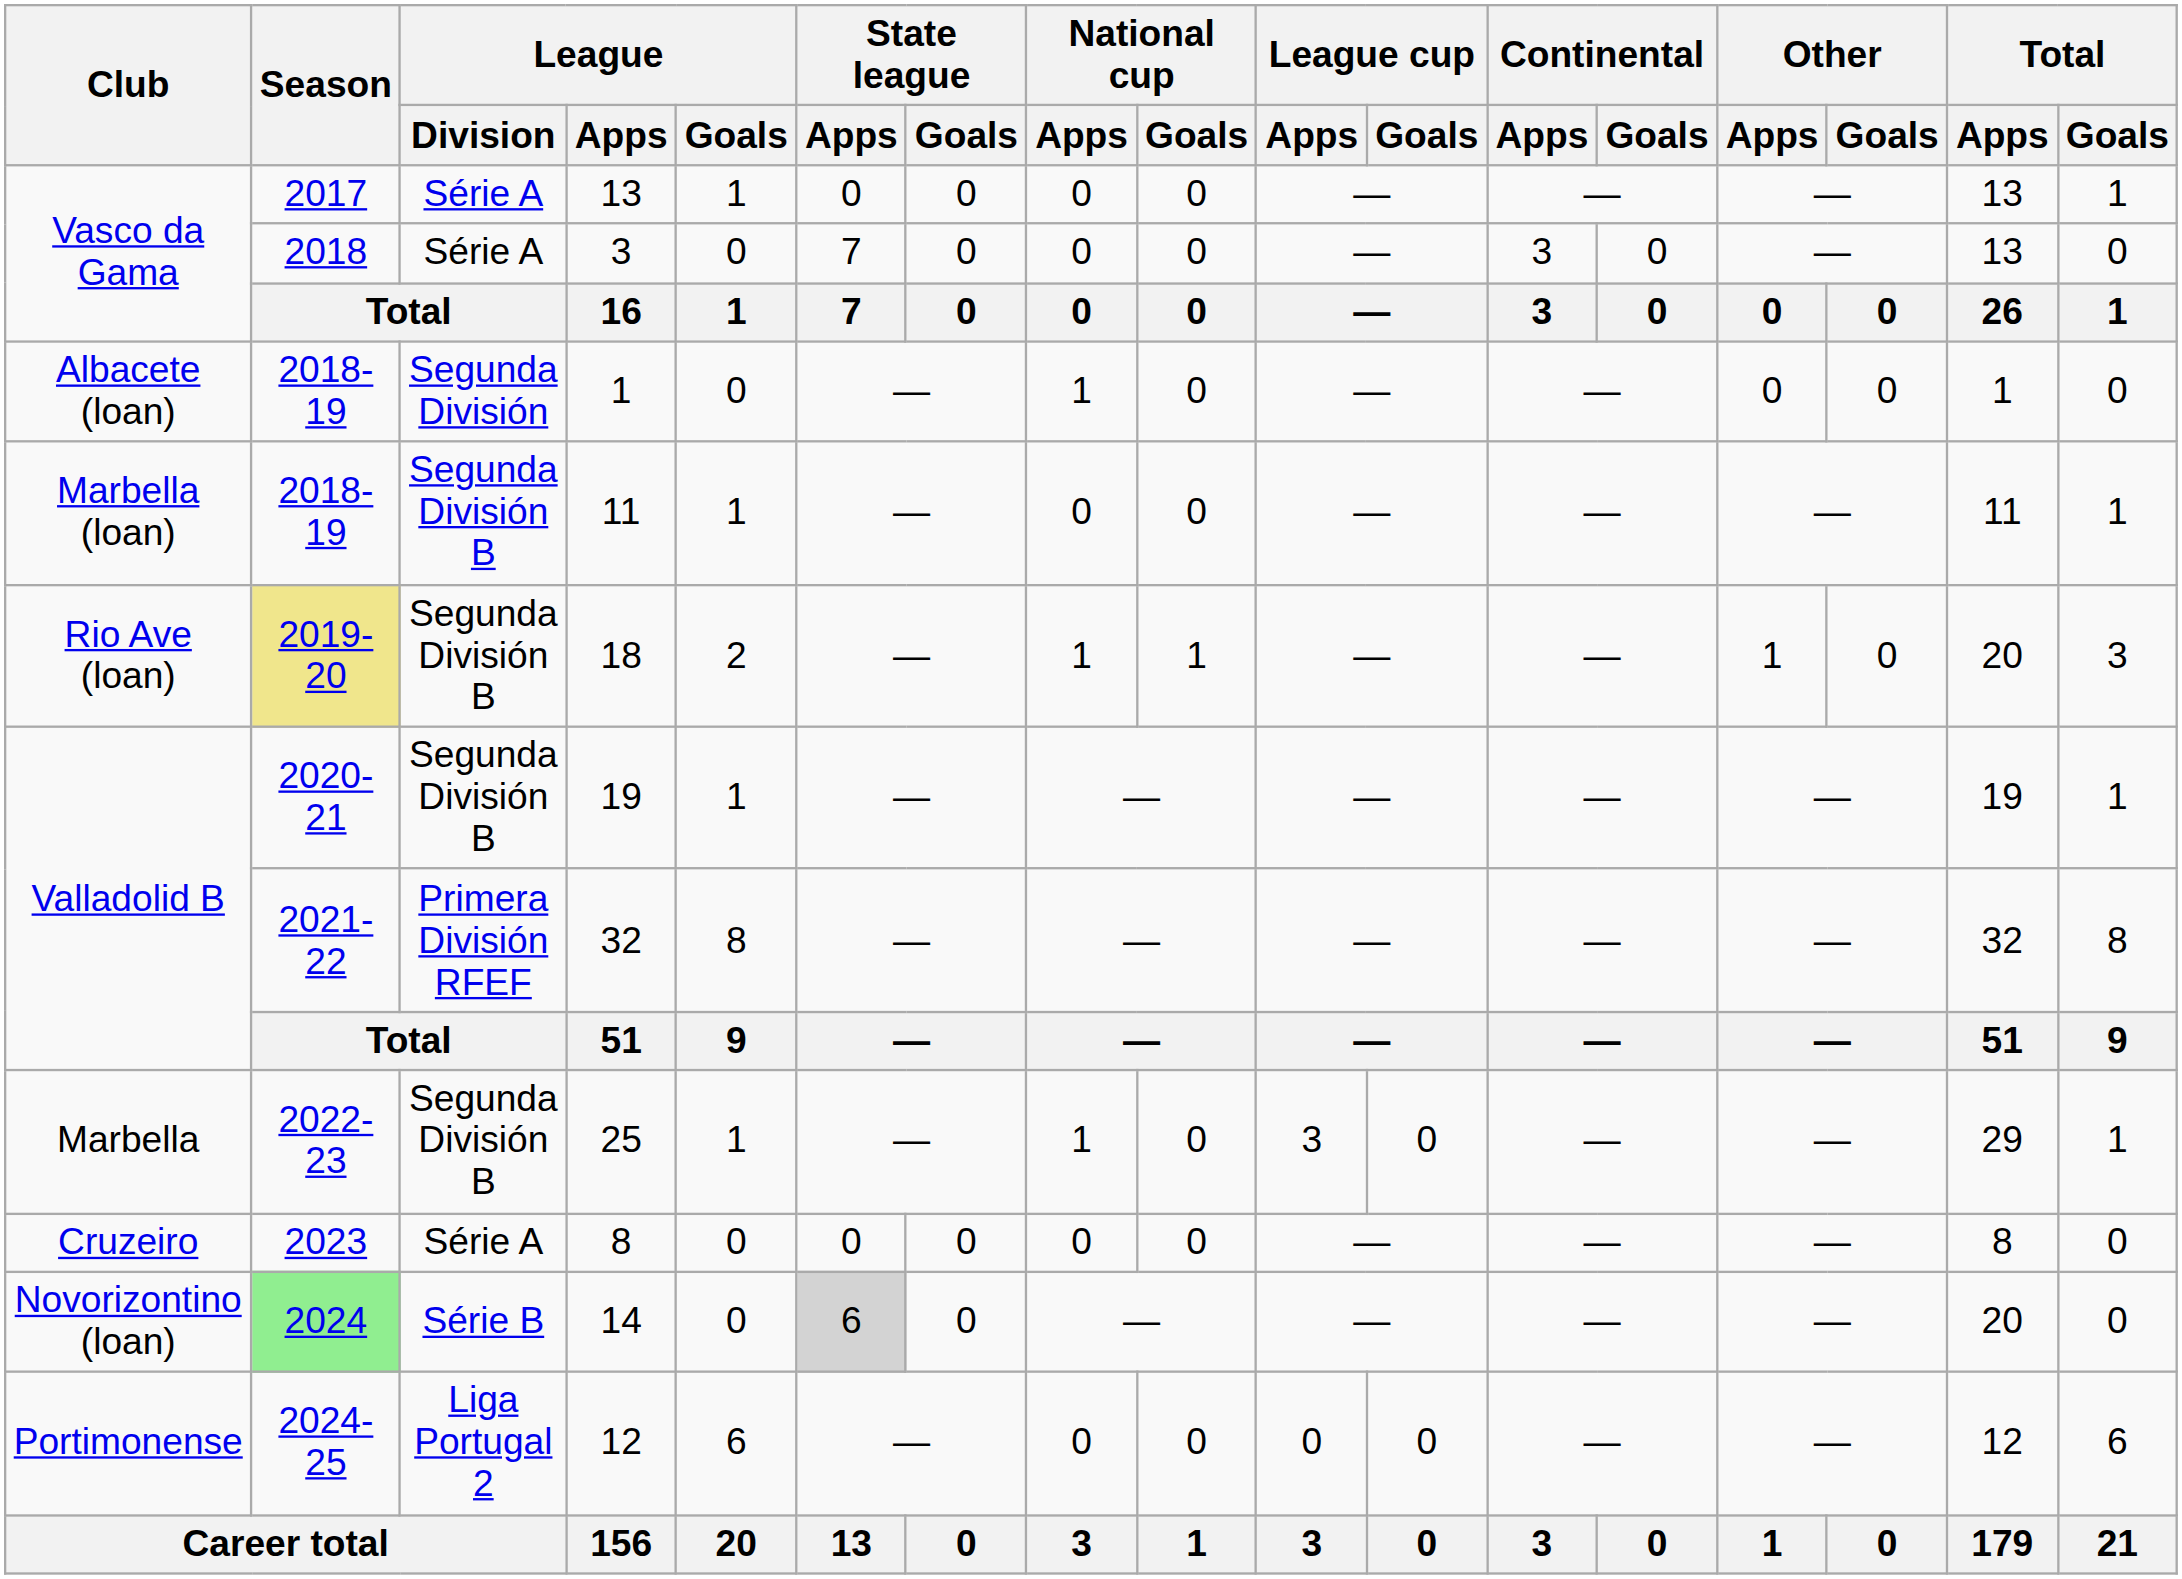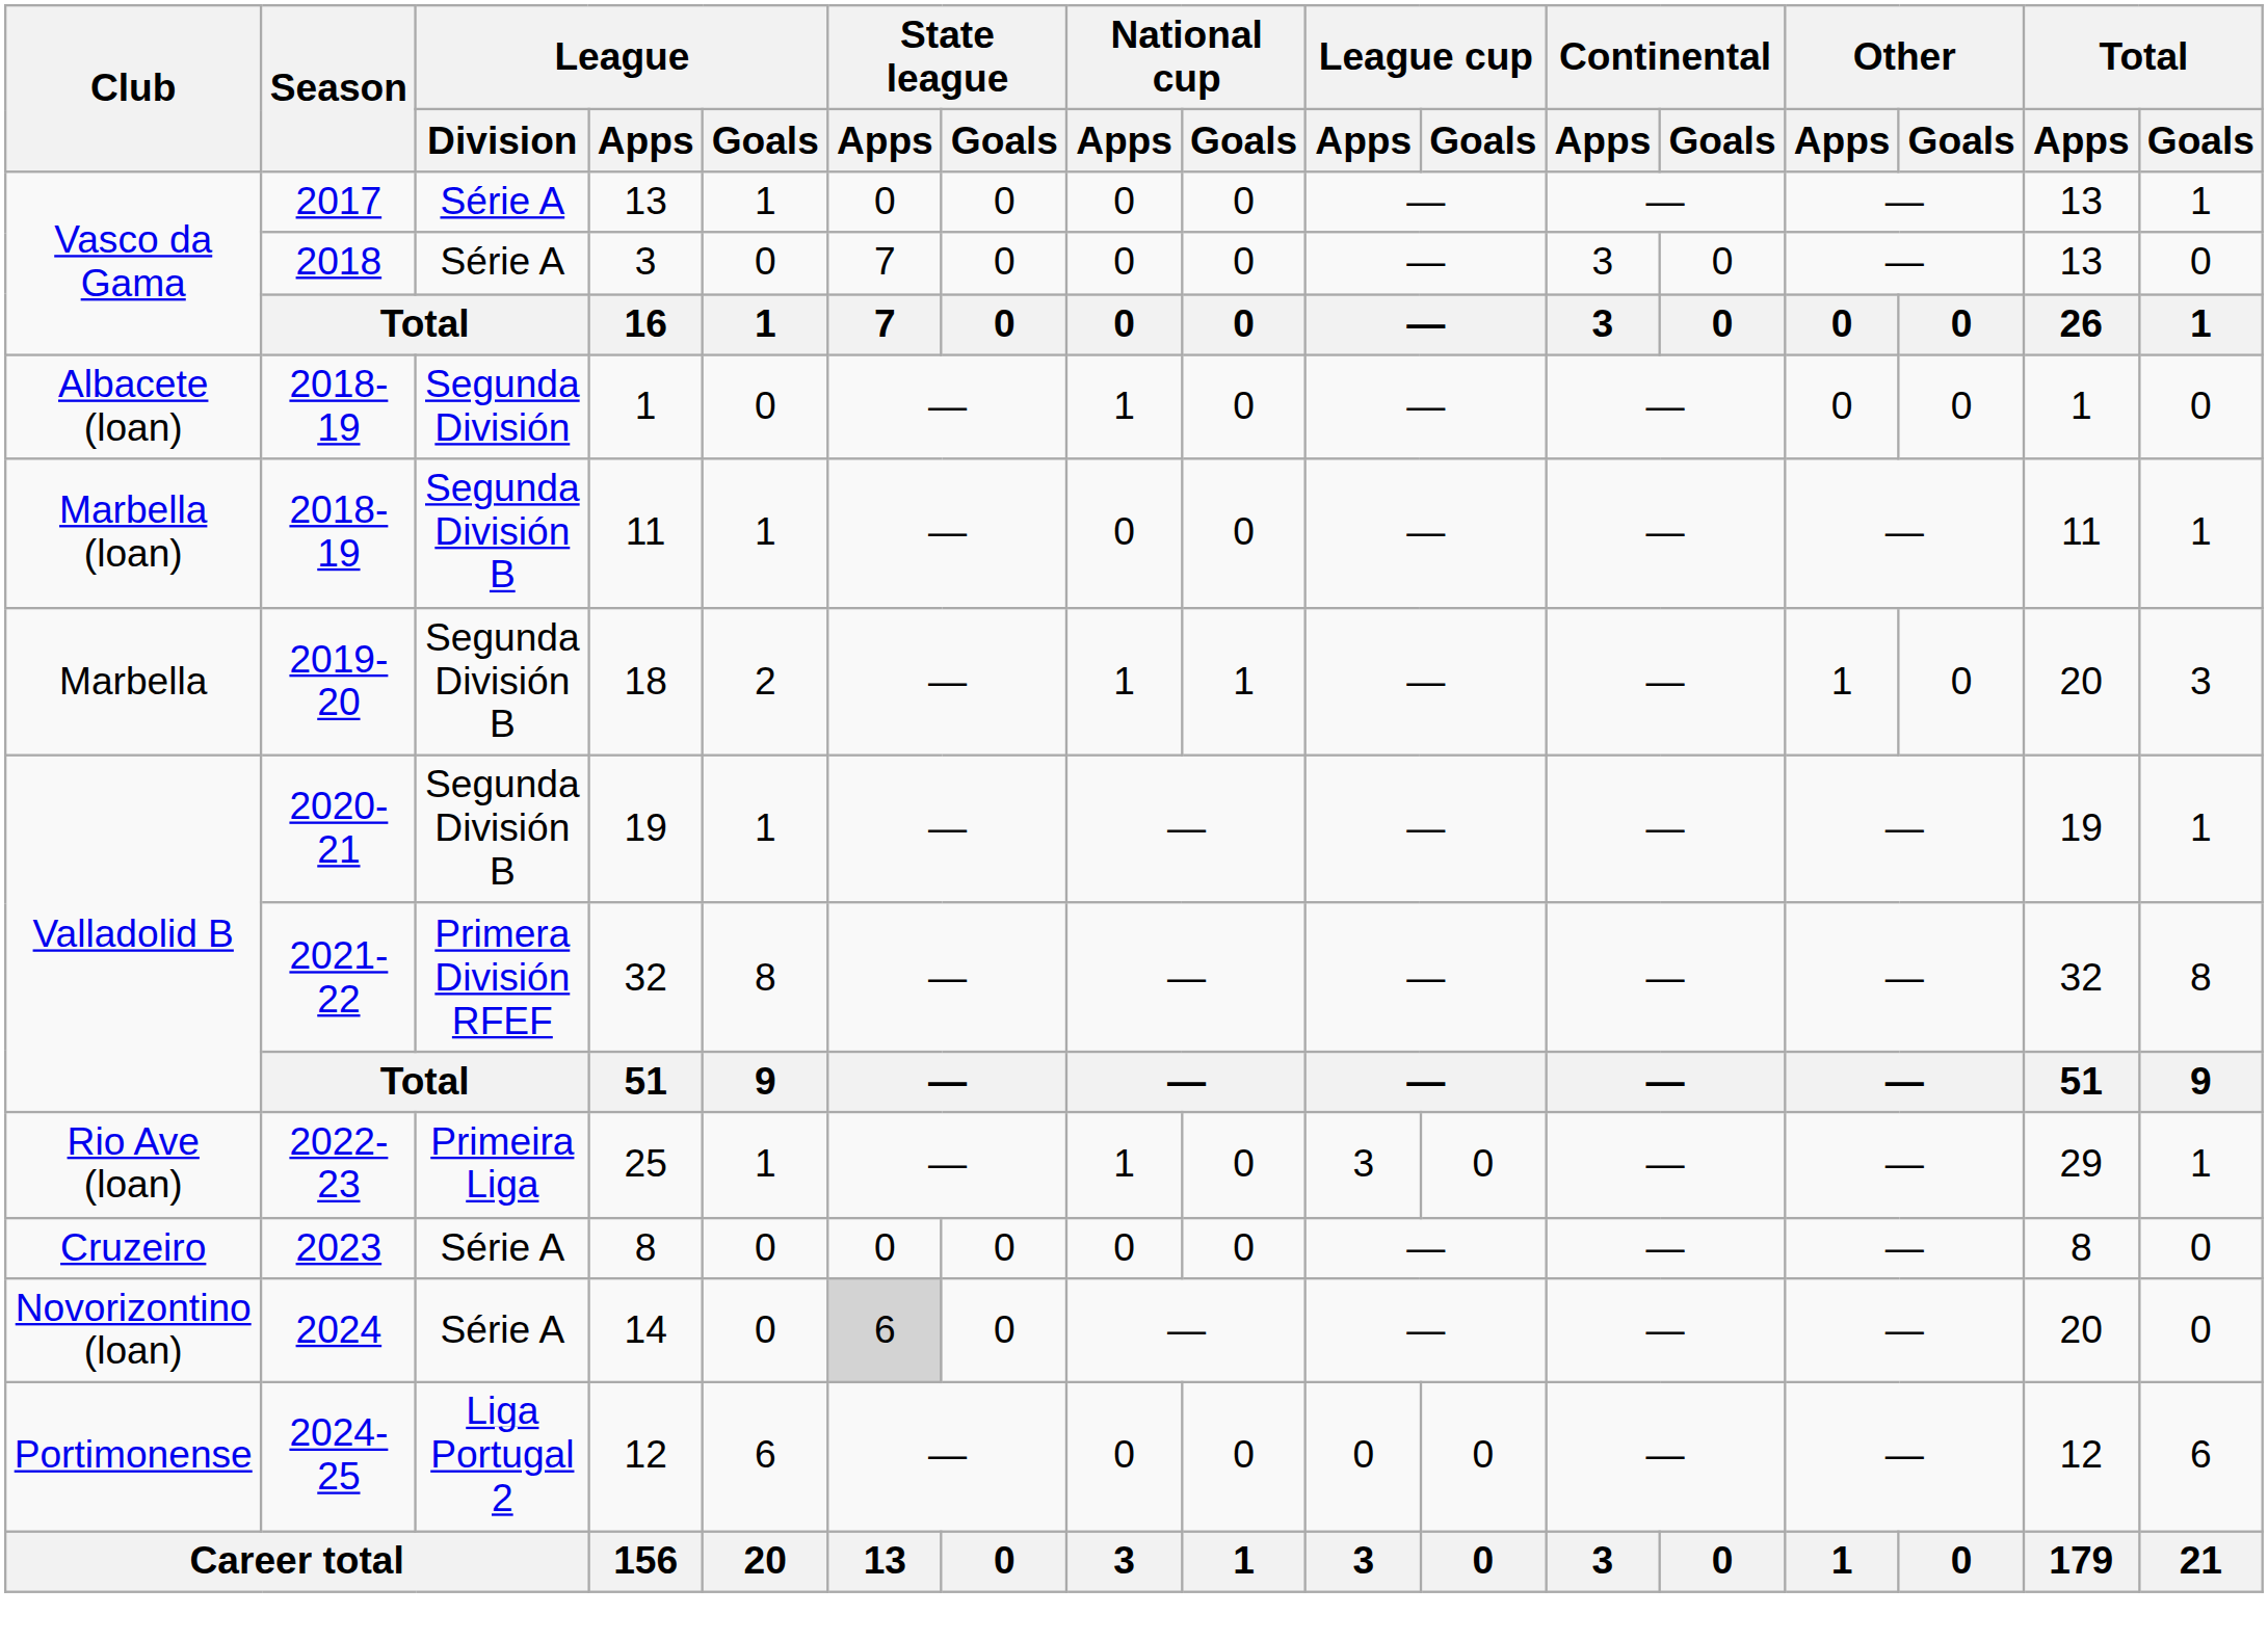18 | Club: Rio Ave (loan) -> Marbella
18 | Season: khaki background -> no background
25 | Club: Marbella -> Rio Ave (loan)
25 | League / Division: Segunda División B -> Primeira Liga
14 | Season: lightgreen background -> no background
14 | League / Division: Série B -> Série A
